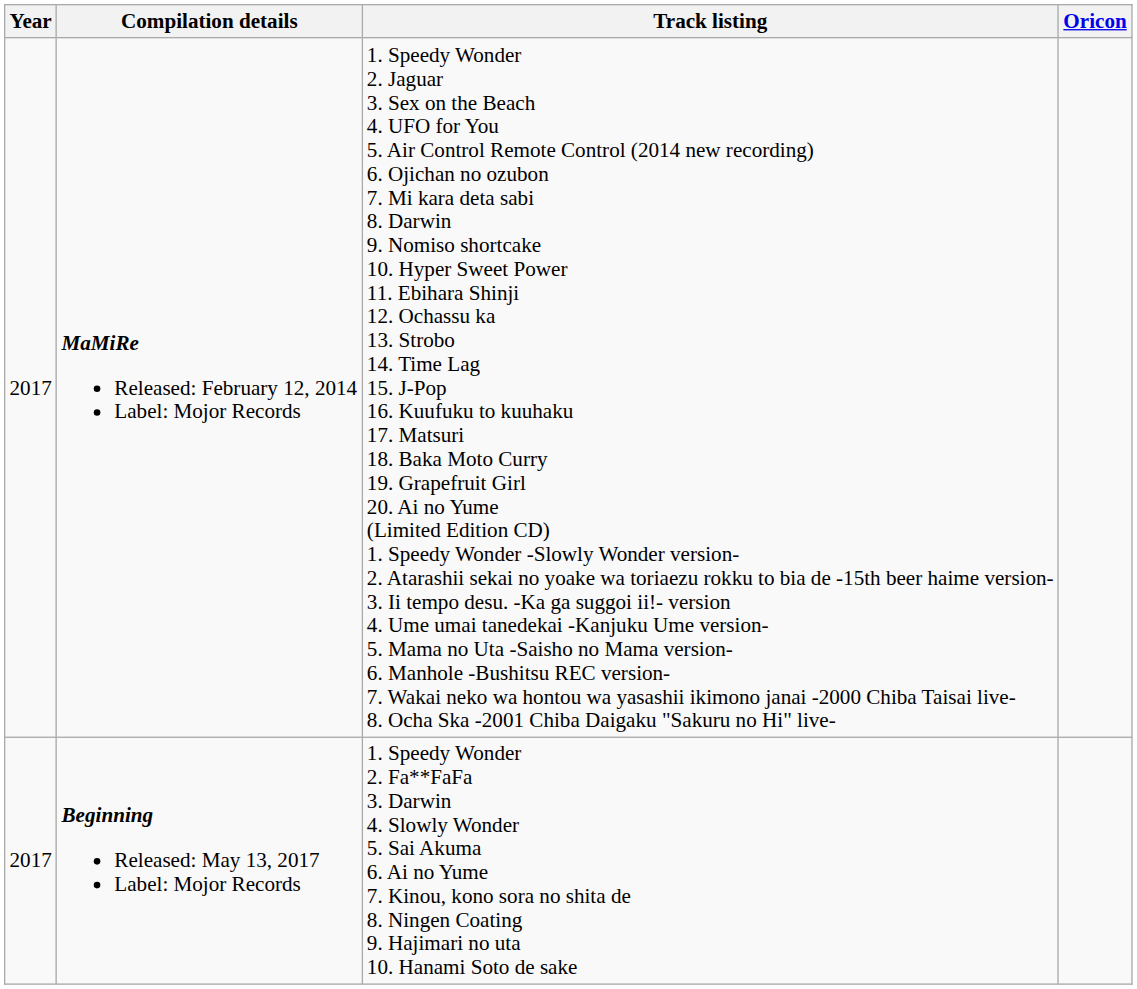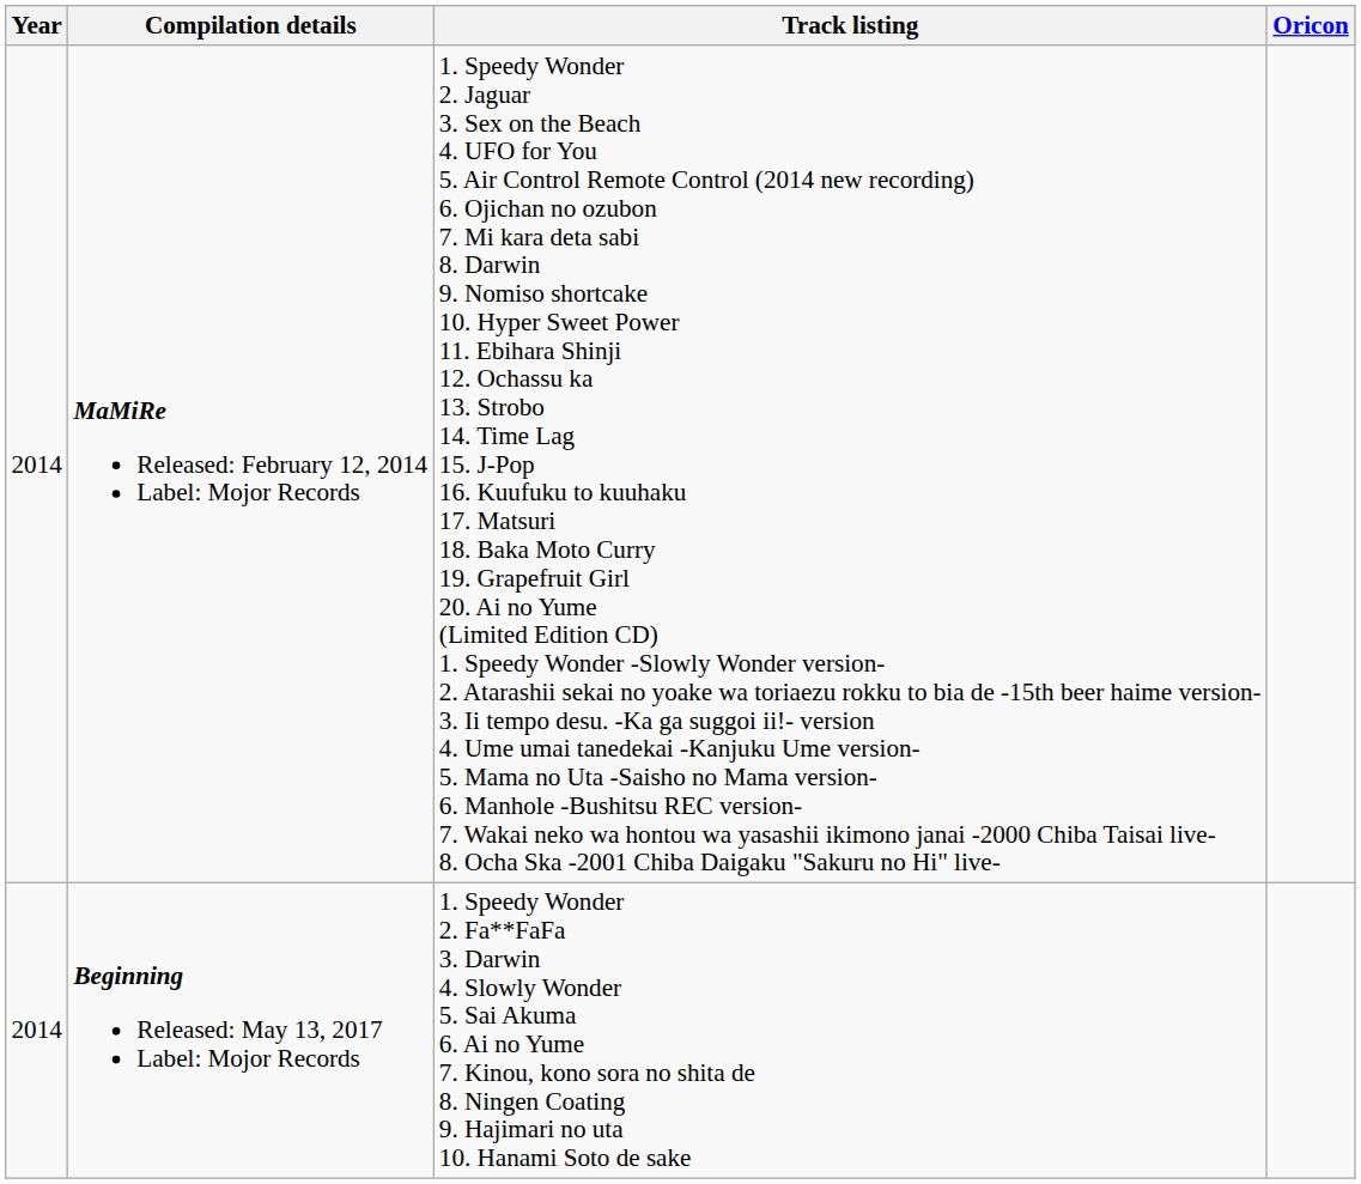MaMiRe Released: February 12, 2014 Label: Mojor Records | Year: 2017 -> 2014
Beginning Released: May 13, 2017 Label: Mojor Records | Year: 2017 -> 2014
